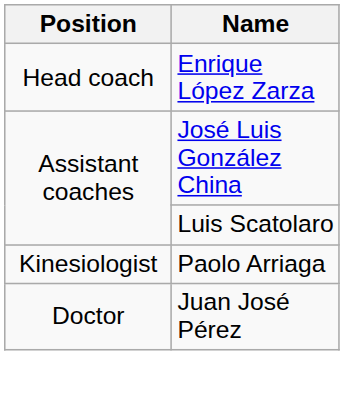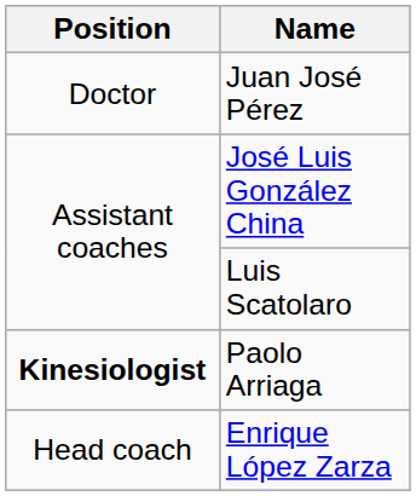rows swapped: Enrique López Zarza <-> Juan José Pérez
Paolo Arriaga | Position: normal -> bold
